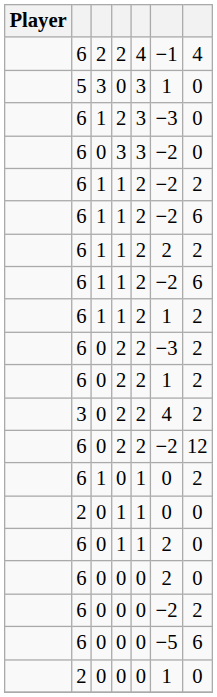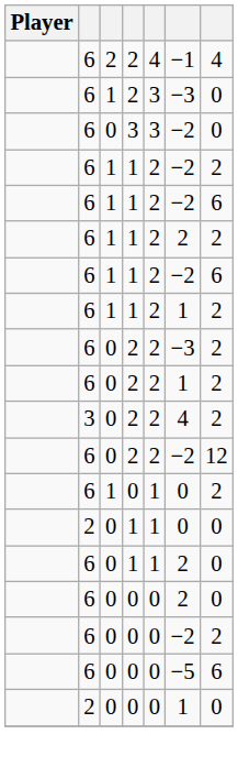- row: 5 | 3 | 0 | 3 | 1 | 0
